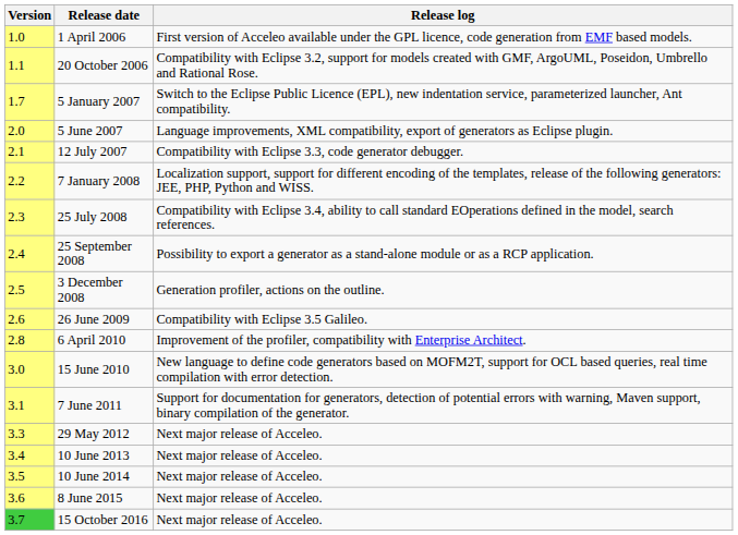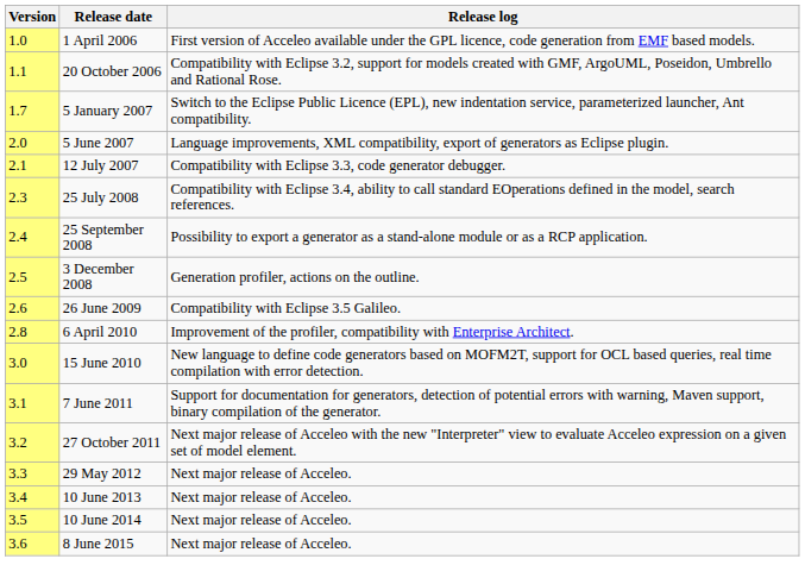- row: 2.2 | 7 January 2008 | Localization support, support for different encoding of the templates, release of the following generators: JEE, PHP, Python and WISS.
+ row: 3.2 | 27 October 2011 | Next major release of Acceleo with the new "Interpreter" view to evaluate Acceleo expression on a given set of model element.
- row: 3.7 | 15 October 2016 | Next major release of Acceleo.
